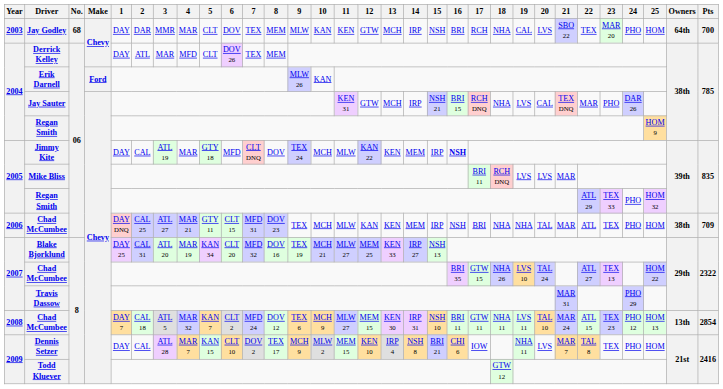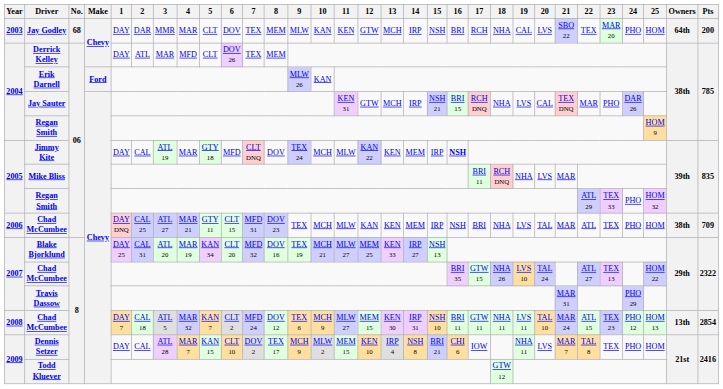Jay Godley | Pts: 700 -> 200
Mike Bliss | 19: LVS -> NHA
2006 / Chad McCumbee | 19: NHA -> LVS
